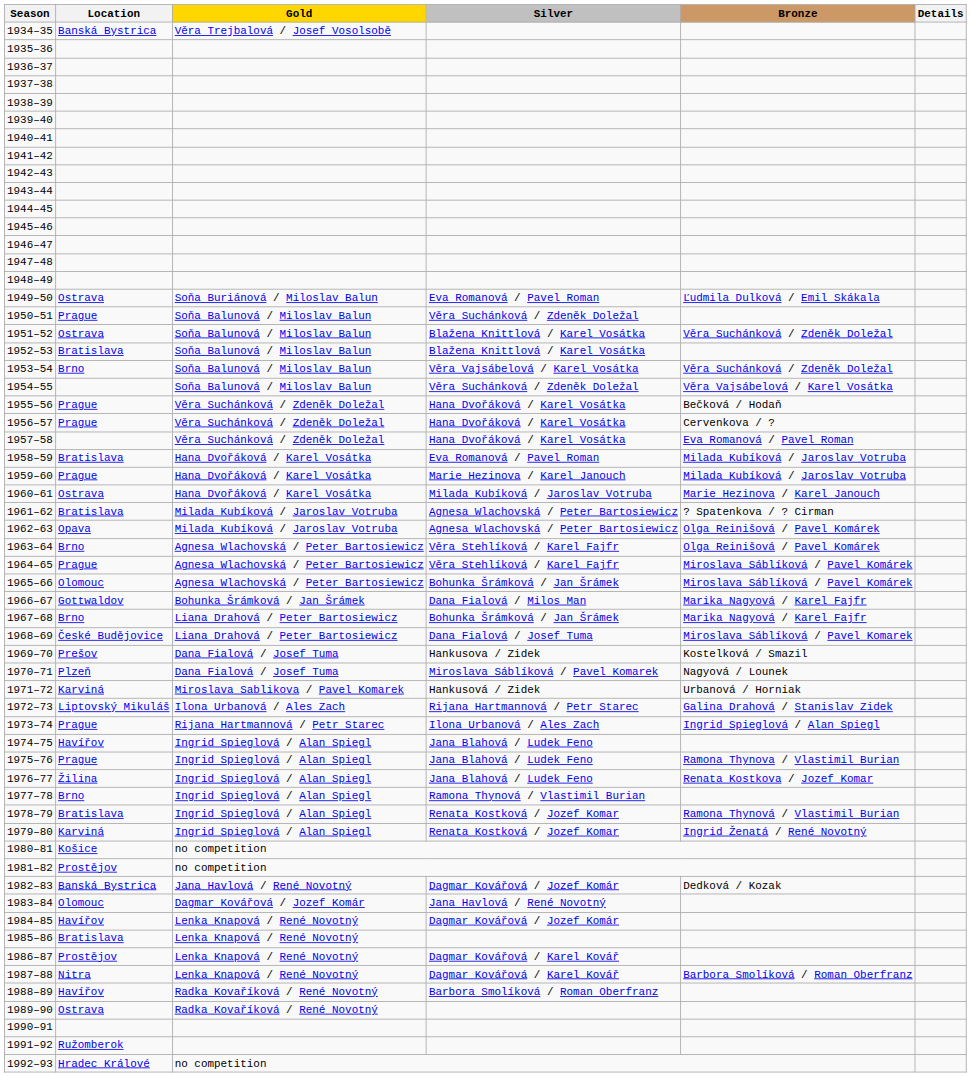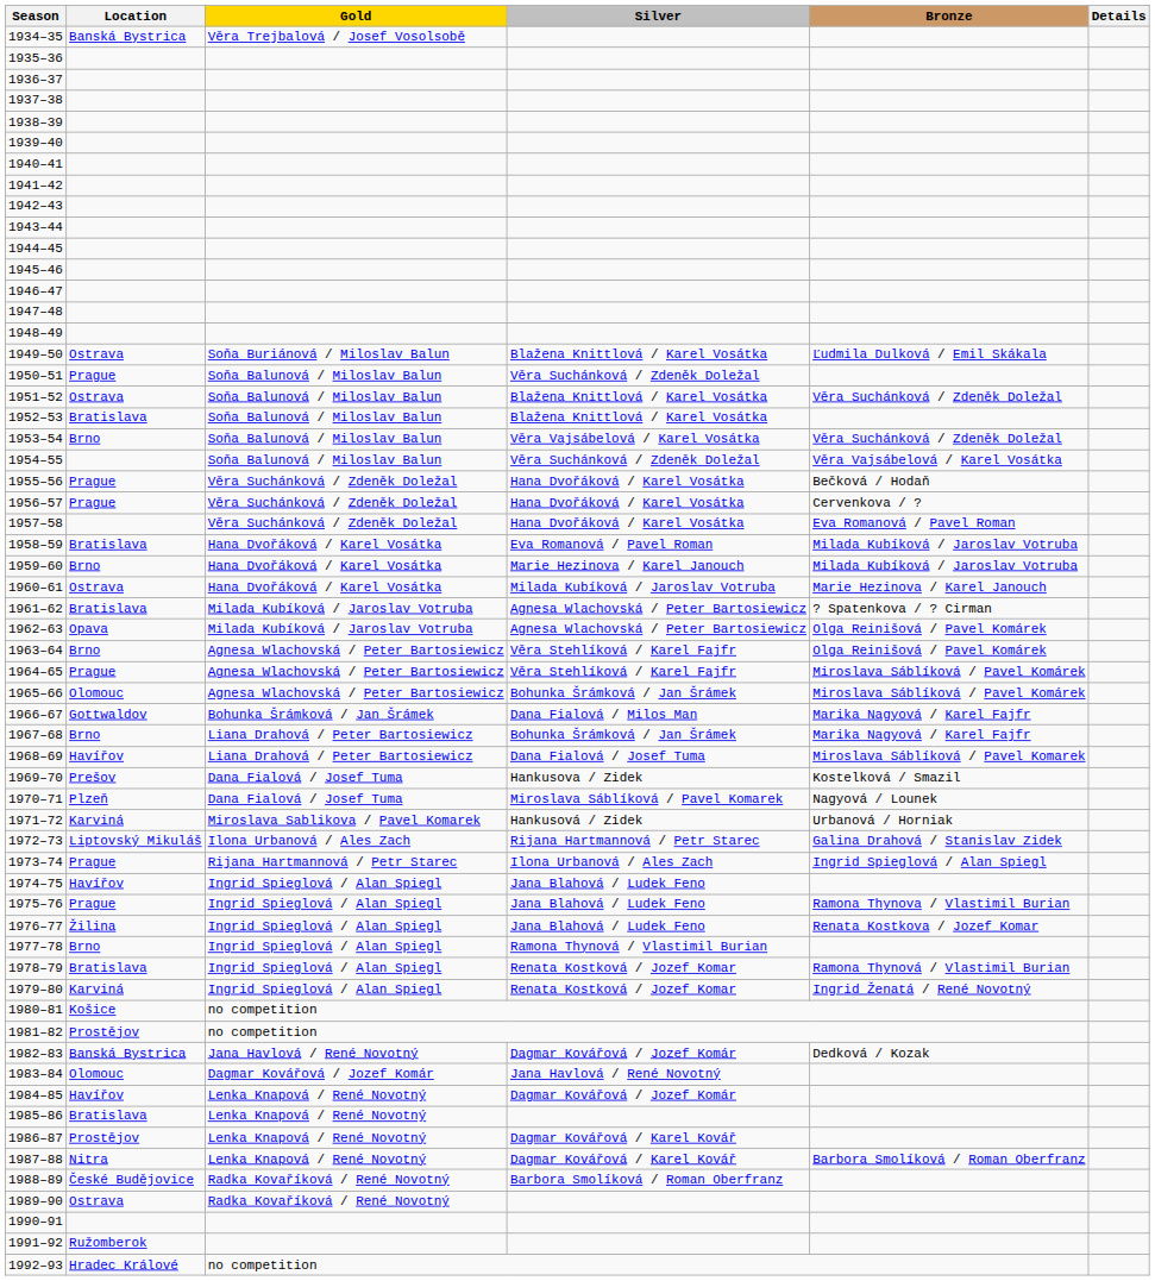1949–50 | Silver: Eva Romanová / Pavel Roman -> Blažena Knittlová / Karel Vosátka
1959–60 | Location: Prague -> Brno
1968–69 | Location: České Budějovice -> Havířov
1988–89 | Location: Havířov -> České Budějovice
